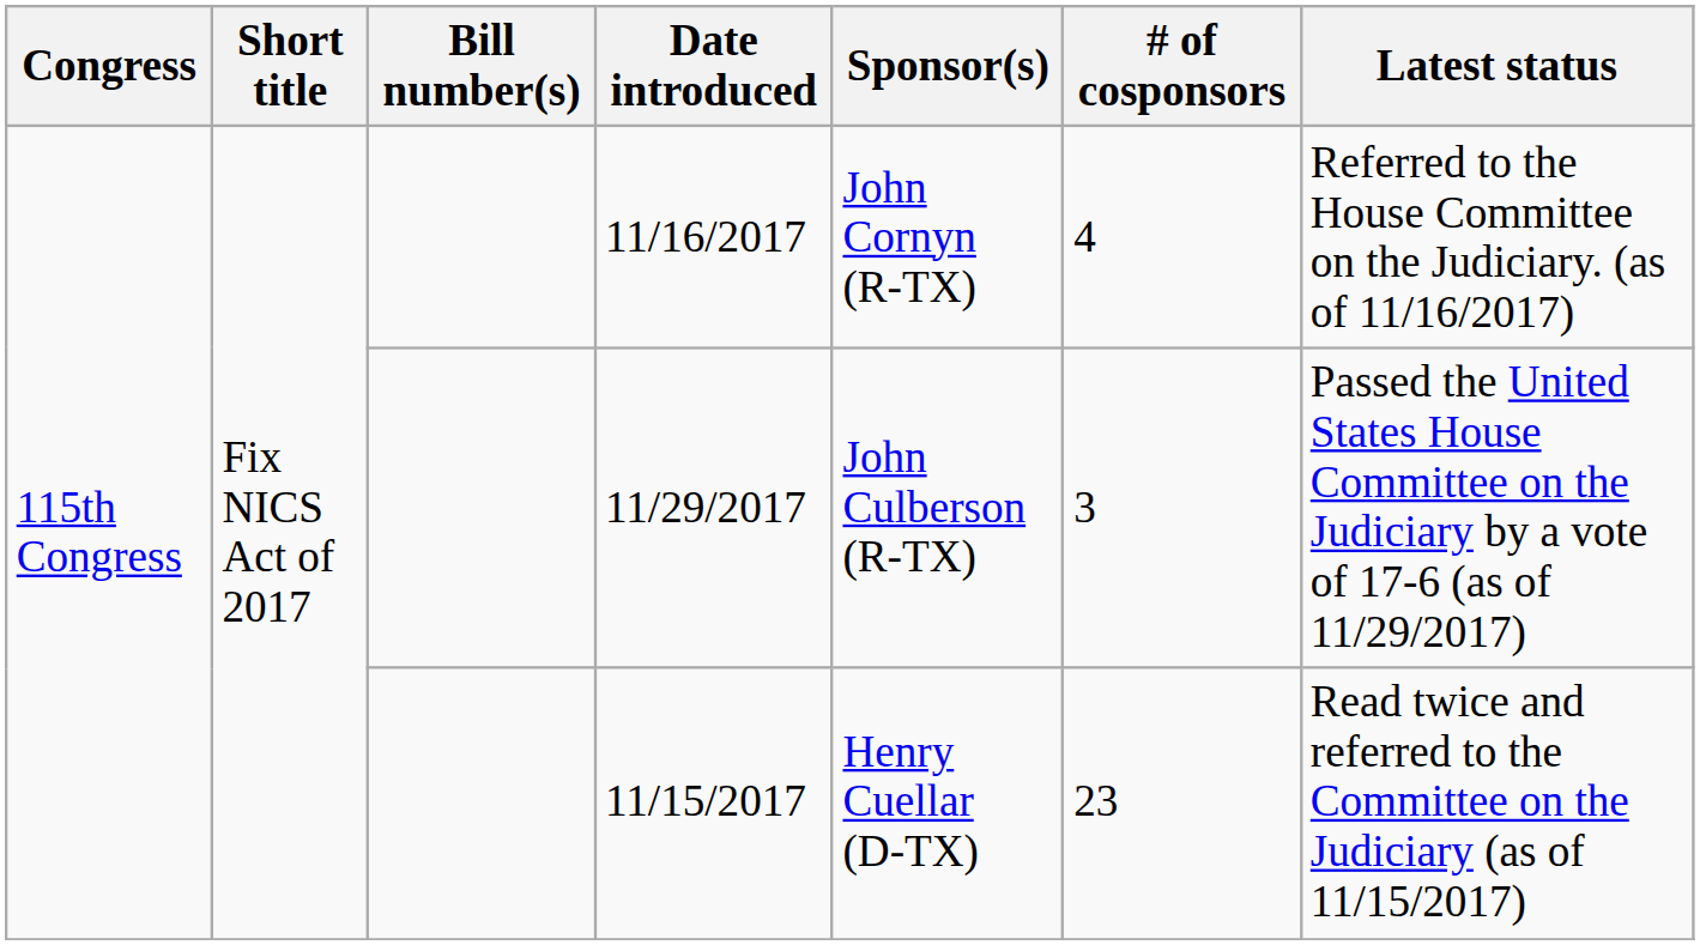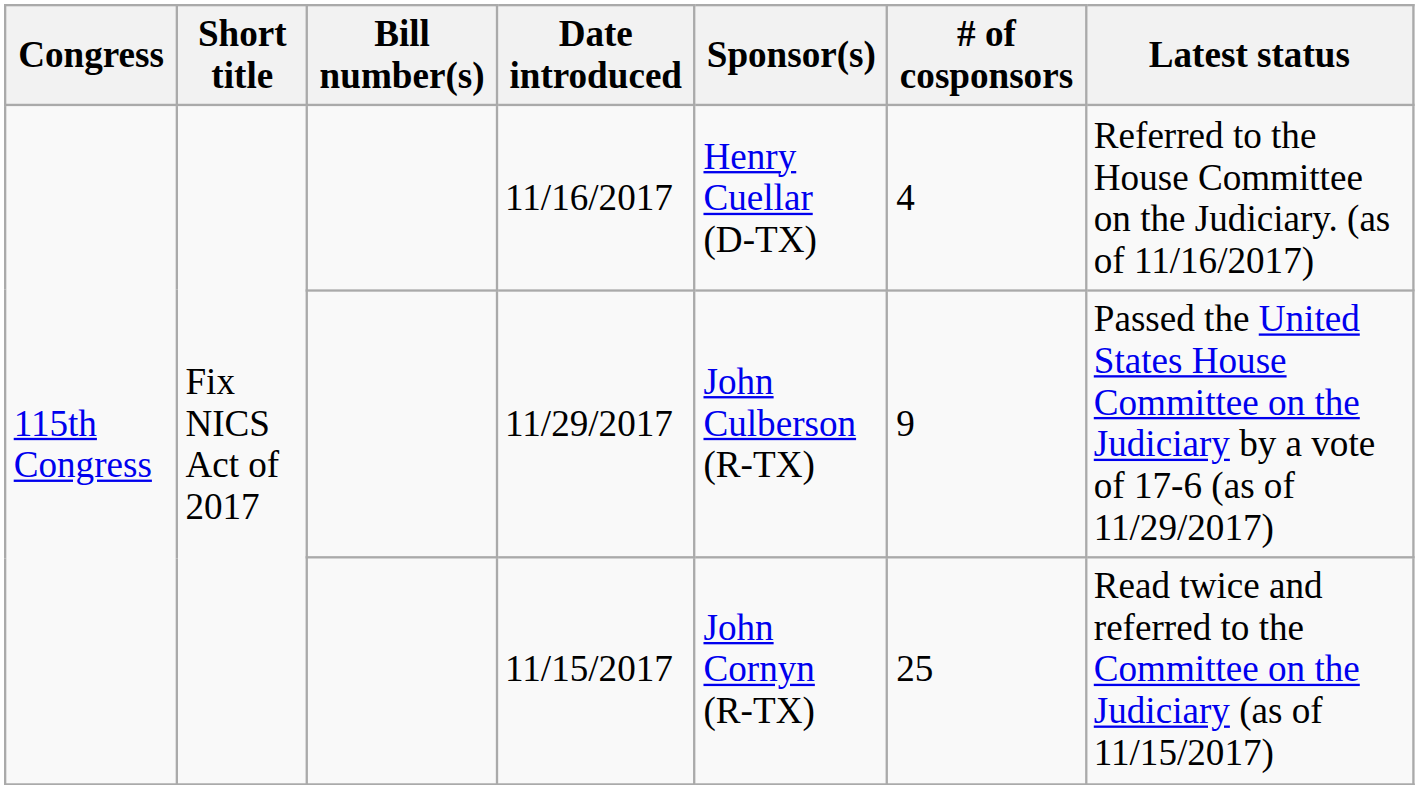11/16/2017 | Sponsor(s): John Cornyn (R-TX) -> Henry Cuellar (D-TX)
11/29/2017 | # of cosponsors: 3 -> 9
11/15/2017 | Sponsor(s): Henry Cuellar (D-TX) -> John Cornyn (R-TX)
11/15/2017 | # of cosponsors: 23 -> 25
